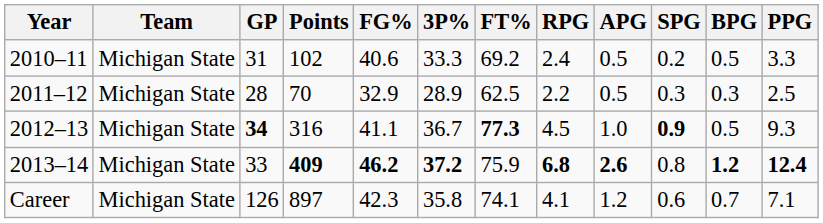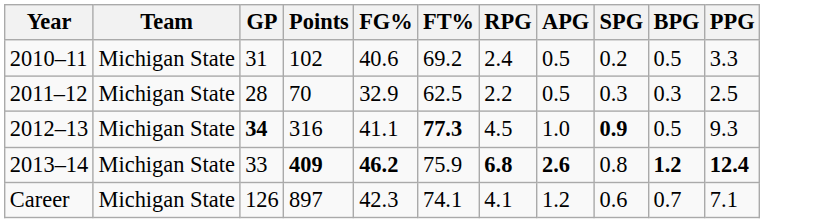- column: 3P% | 33.3 | 28.9 | 36.7 | 37.2 | 35.8
